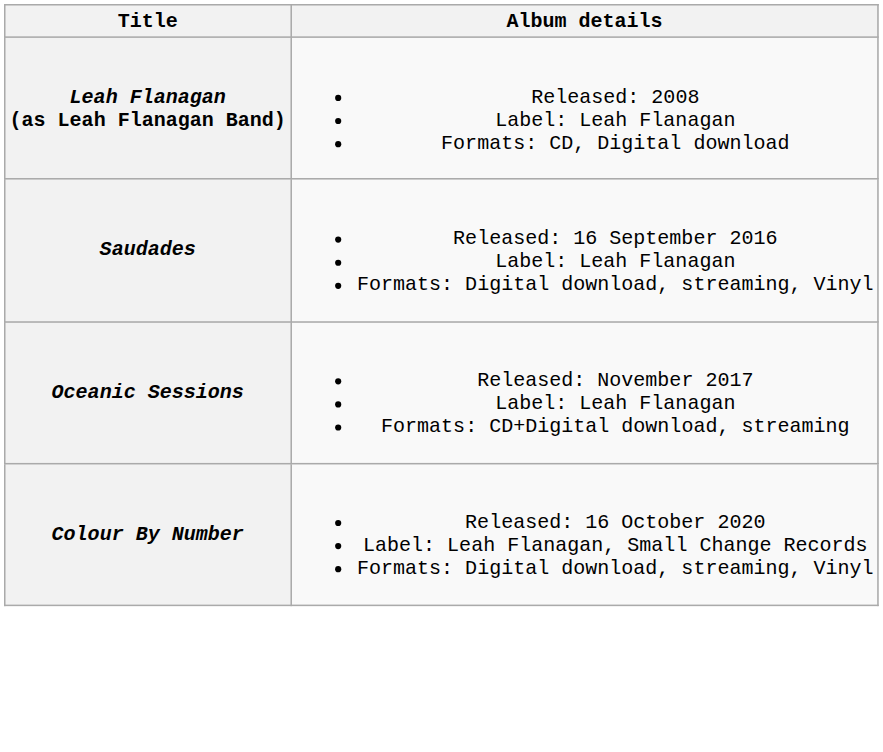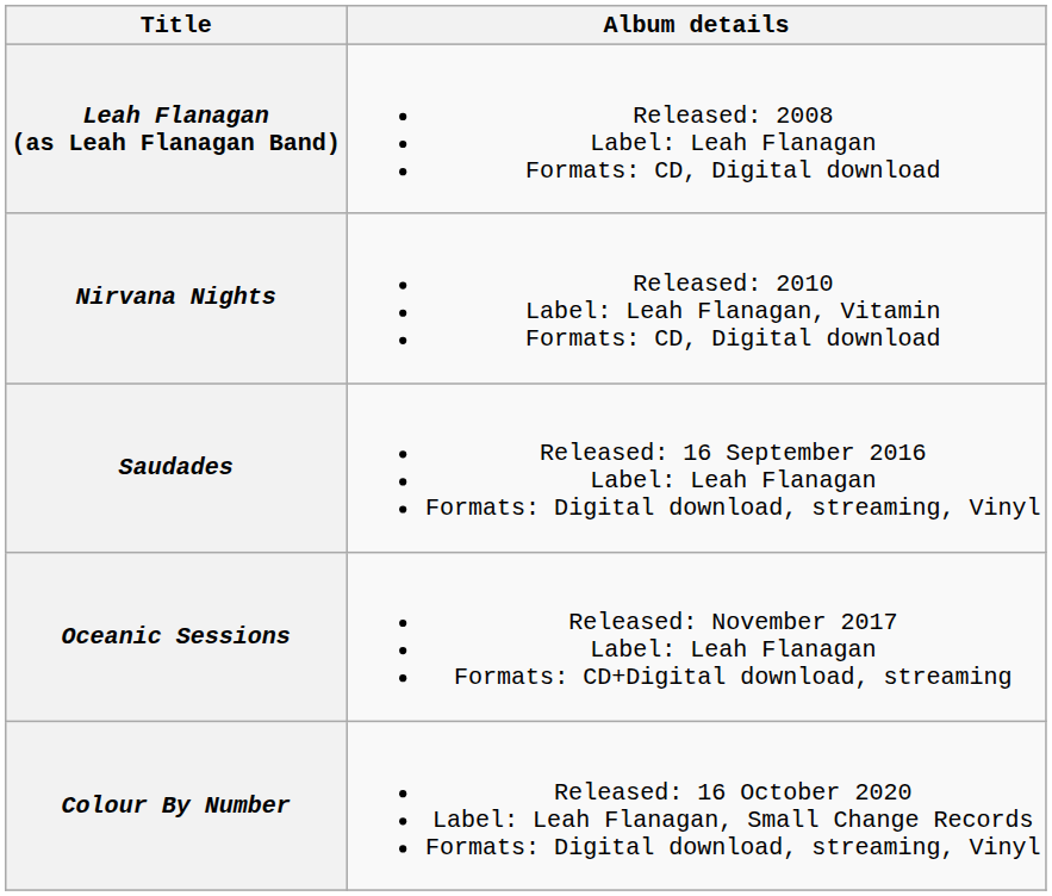+ row: Nirvana Nights | Released: 2010 Label: Leah Flanagan, Vitamin Formats: CD, Digital download
